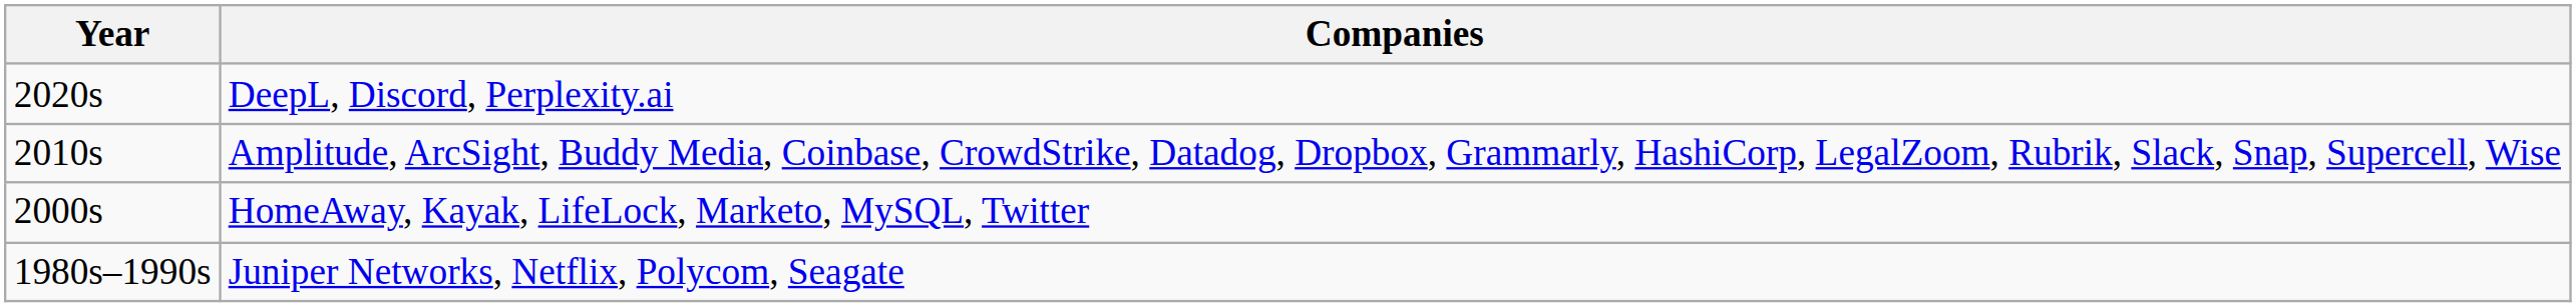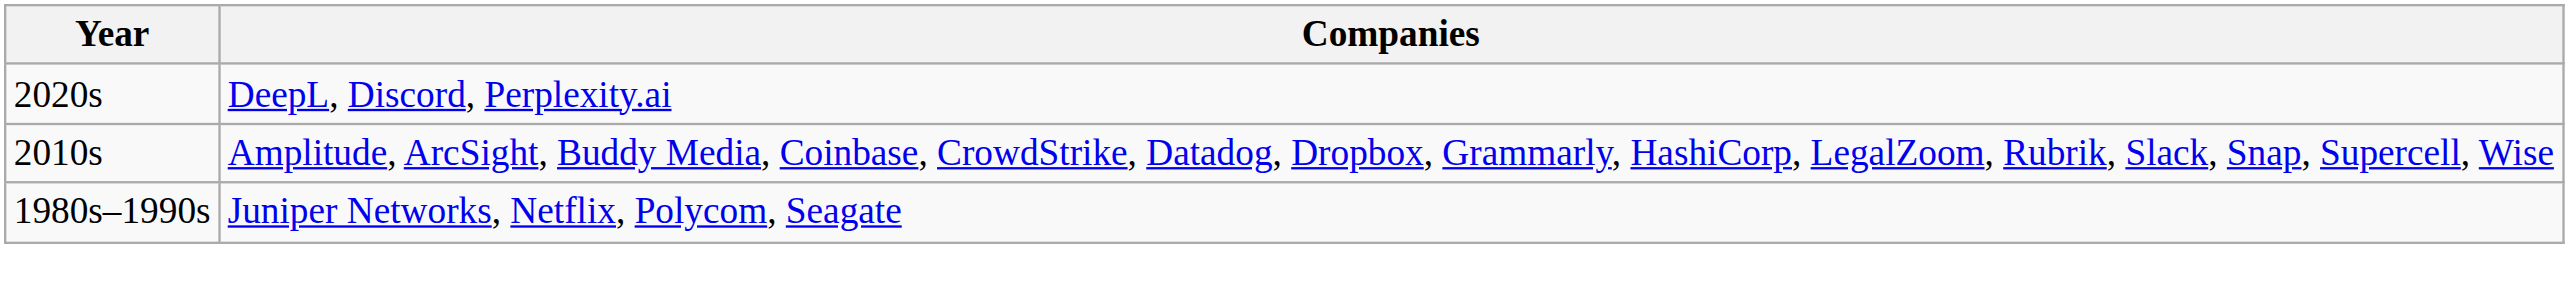- row: 2000s | HomeAway, Kayak, LifeLock, Marketo, MySQL, Twitter
